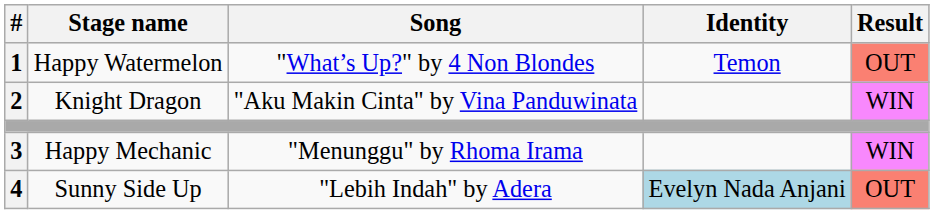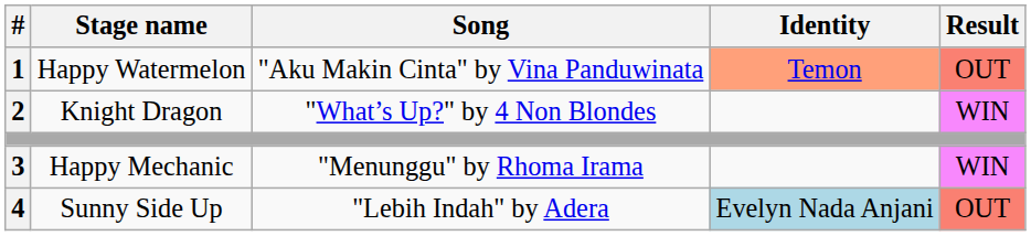1 | Song: "What’s Up?" by 4 Non Blondes -> "Aku Makin Cinta" by Vina Panduwinata
1 | Identity: no background -> lightsalmon background
2 | Song: "Aku Makin Cinta" by Vina Panduwinata -> "What’s Up?" by 4 Non Blondes
